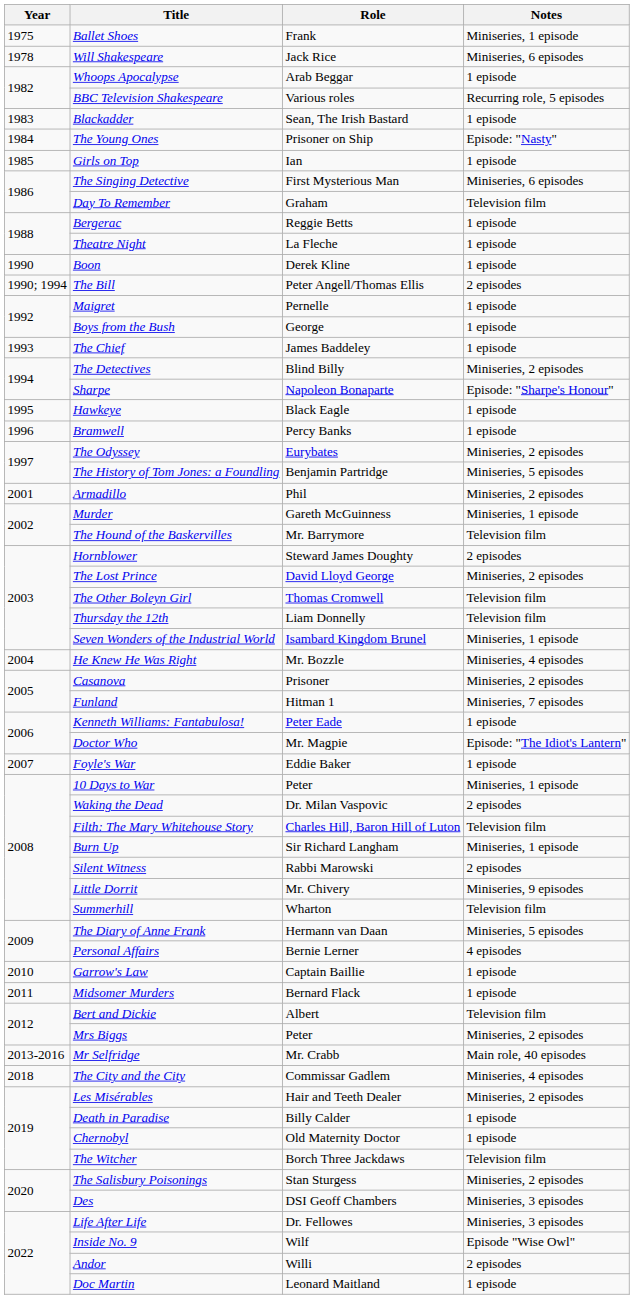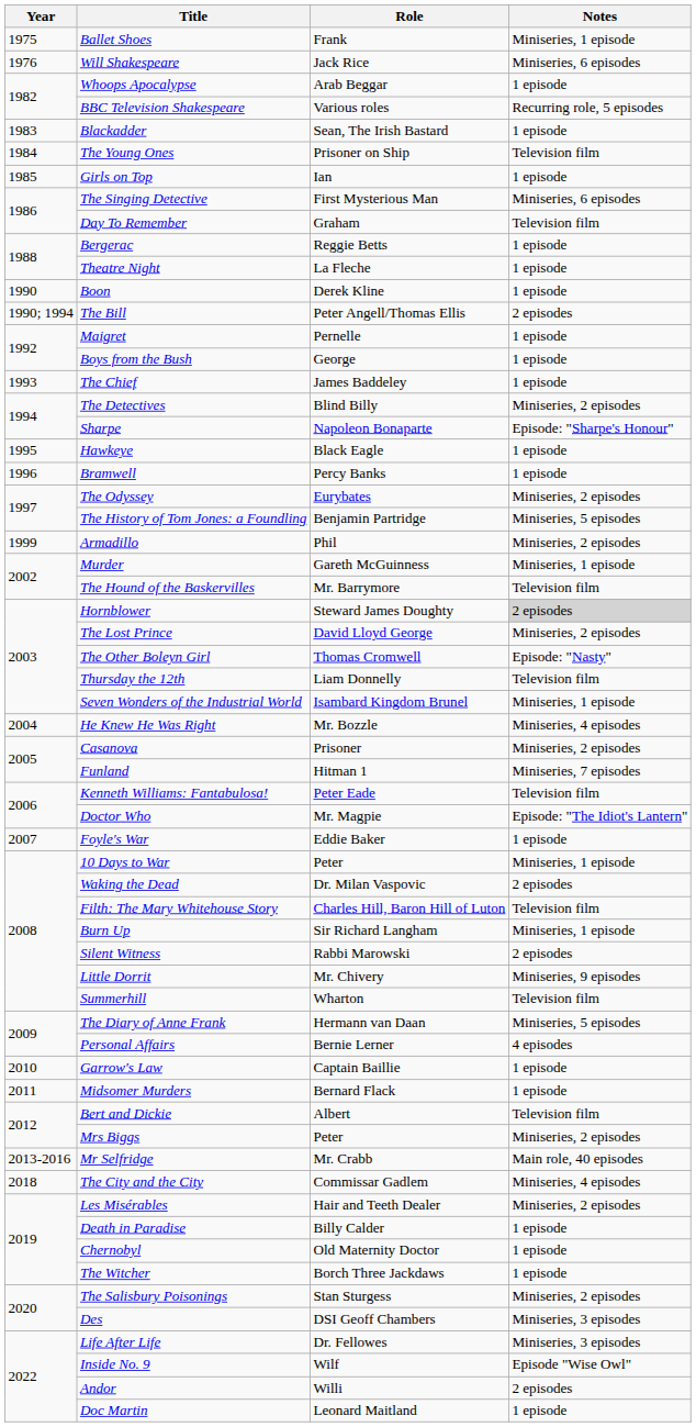Will Shakespeare | Year: 1978 -> 1976
The Young Ones | Notes: Episode: "Nasty" -> Television film
Armadillo | Year: 2001 -> 1999
Hornblower | Notes: no background -> lightgrey background
The Other Boleyn Girl | Notes: Television film -> Episode: "Nasty"
Kenneth Williams: Fantabulosa! | Notes: 1 episode -> Television film
The Witcher | Notes: Television film -> 1 episode
